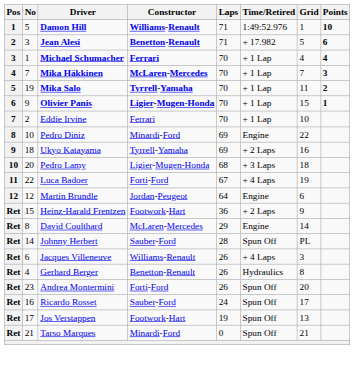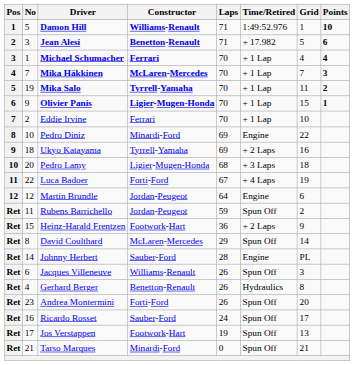+ row: Ret | 11 | Rubens Barrichello | Jordan-Peugeot | 59 | Spun Off | 2
David Coulthard | Time/Retired: Engine -> Spun Off
Johnny Herbert | Time/Retired: Spun Off -> Engine
Jacques Villeneuve | Time/Retired: + 4 Laps -> Spun Off
